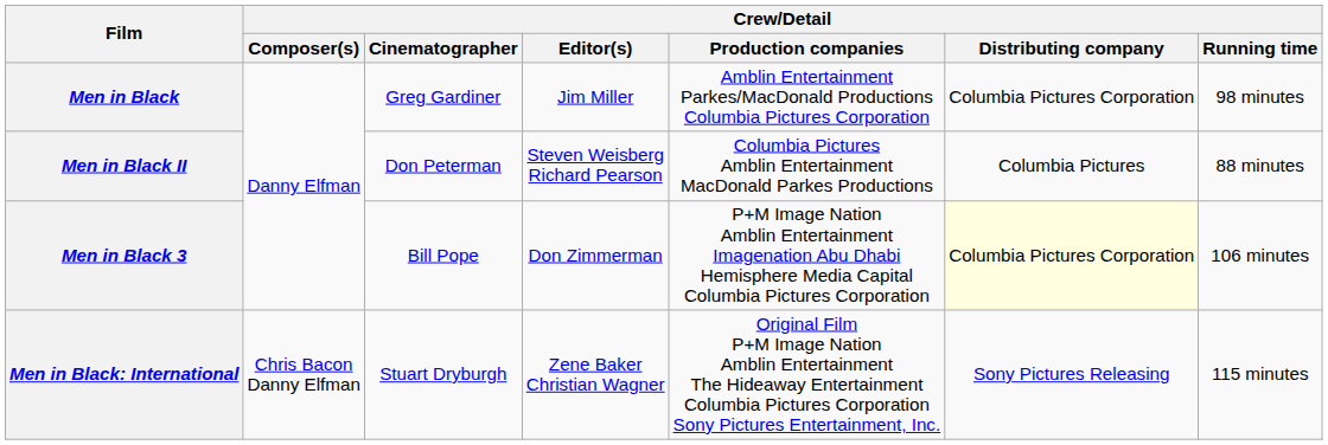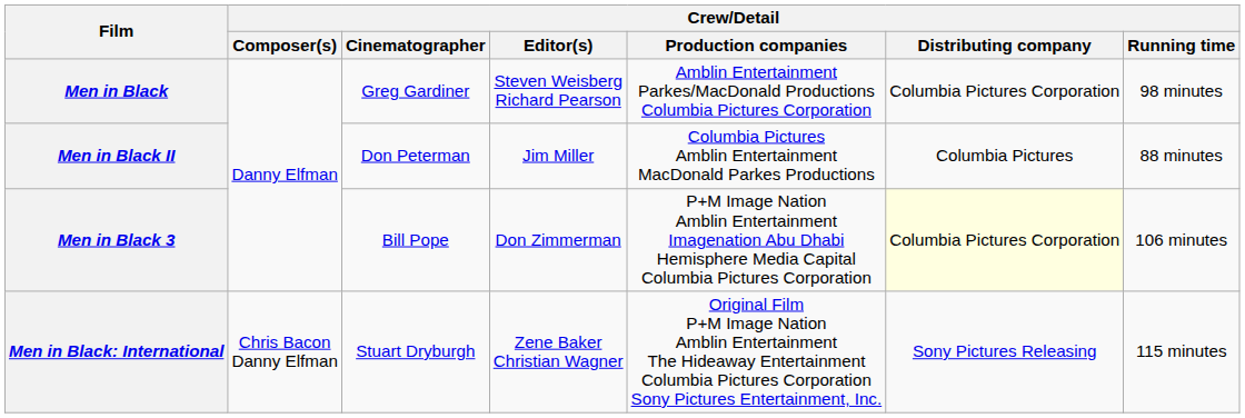Men in Black | Crew/Detail / Editor(s): Jim Miller -> Steven Weisberg Richard Pearson
Men in Black II | Crew/Detail / Editor(s): Steven Weisberg Richard Pearson -> Jim Miller
